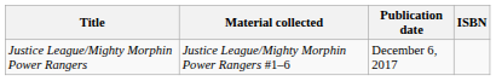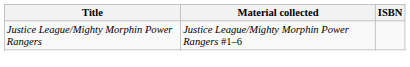- column: Publication date | December 6, 2017
